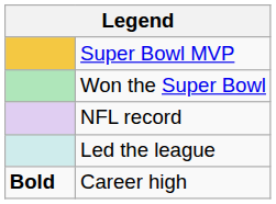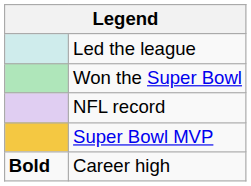rows swapped: Super Bowl MVP <-> Led the league
